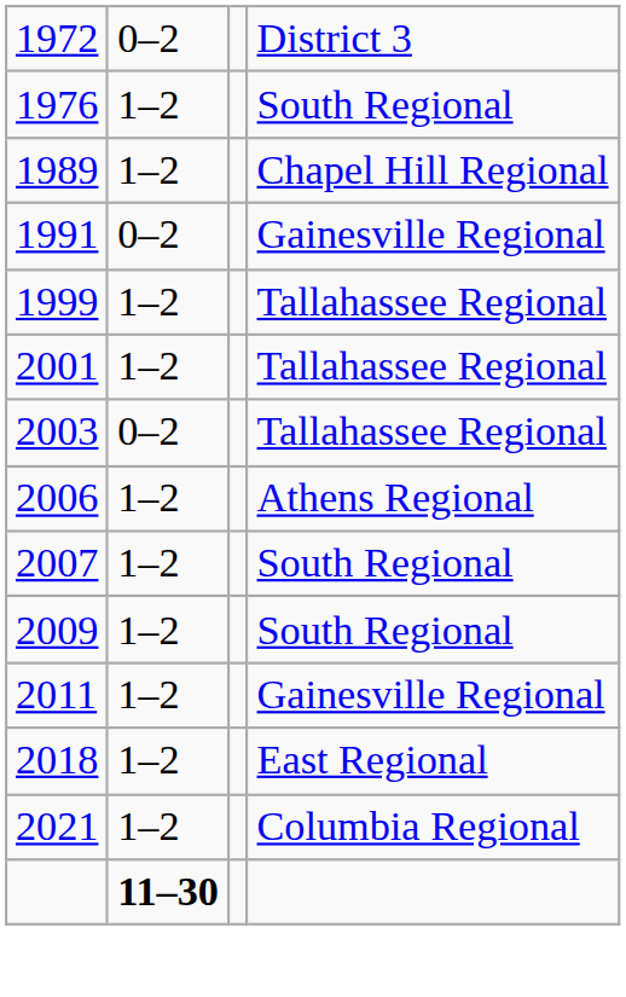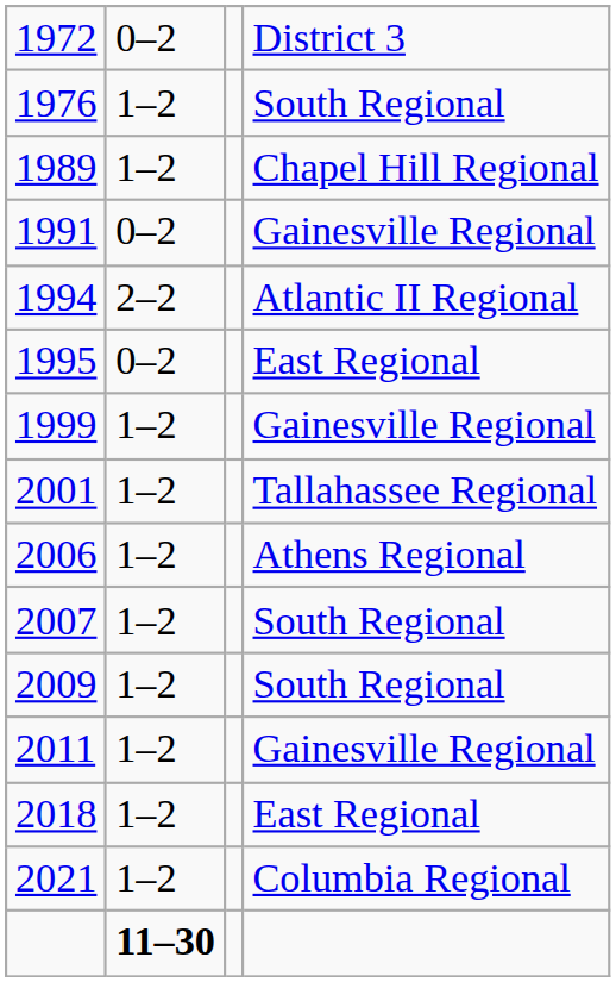+ row: 1994 | 2–2 | Atlantic II Regional
+ row: 1995 | 0–2 | East Regional
1999 | column 4: Tallahassee Regional -> Gainesville Regional
- row: 2003 | 0–2 | Tallahassee Regional
